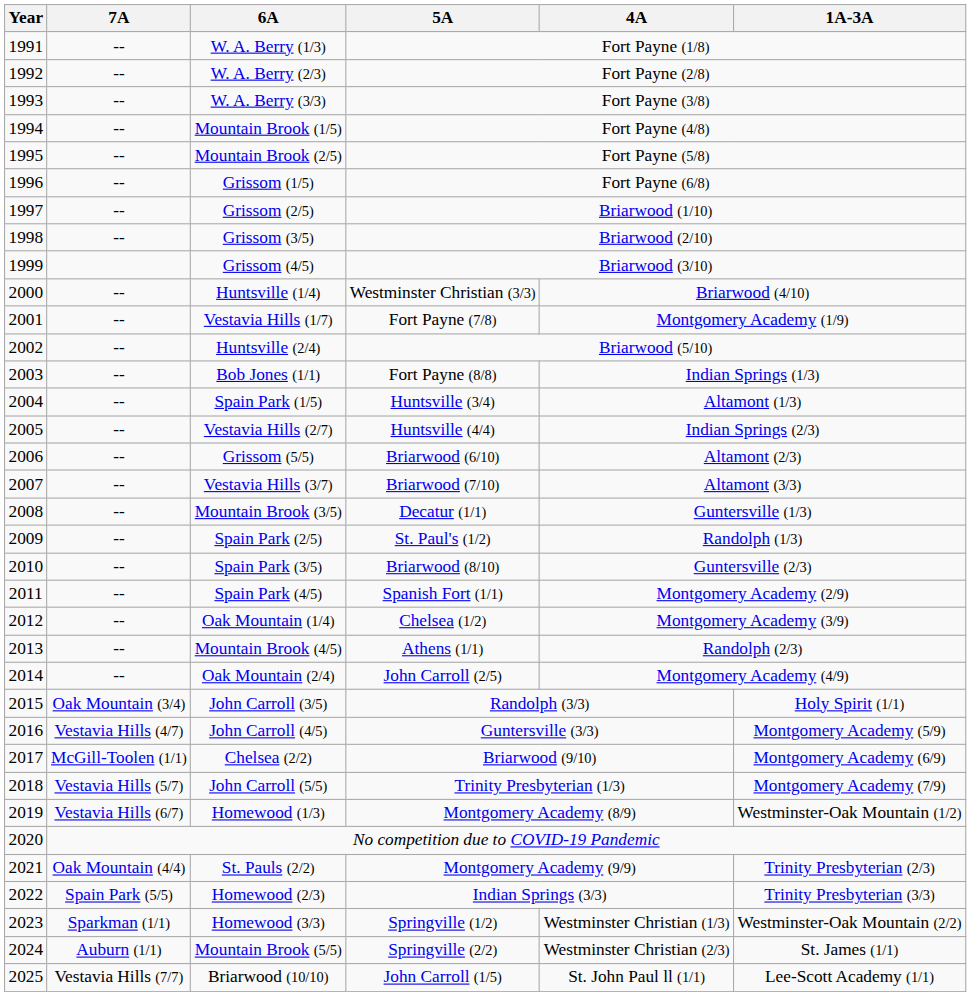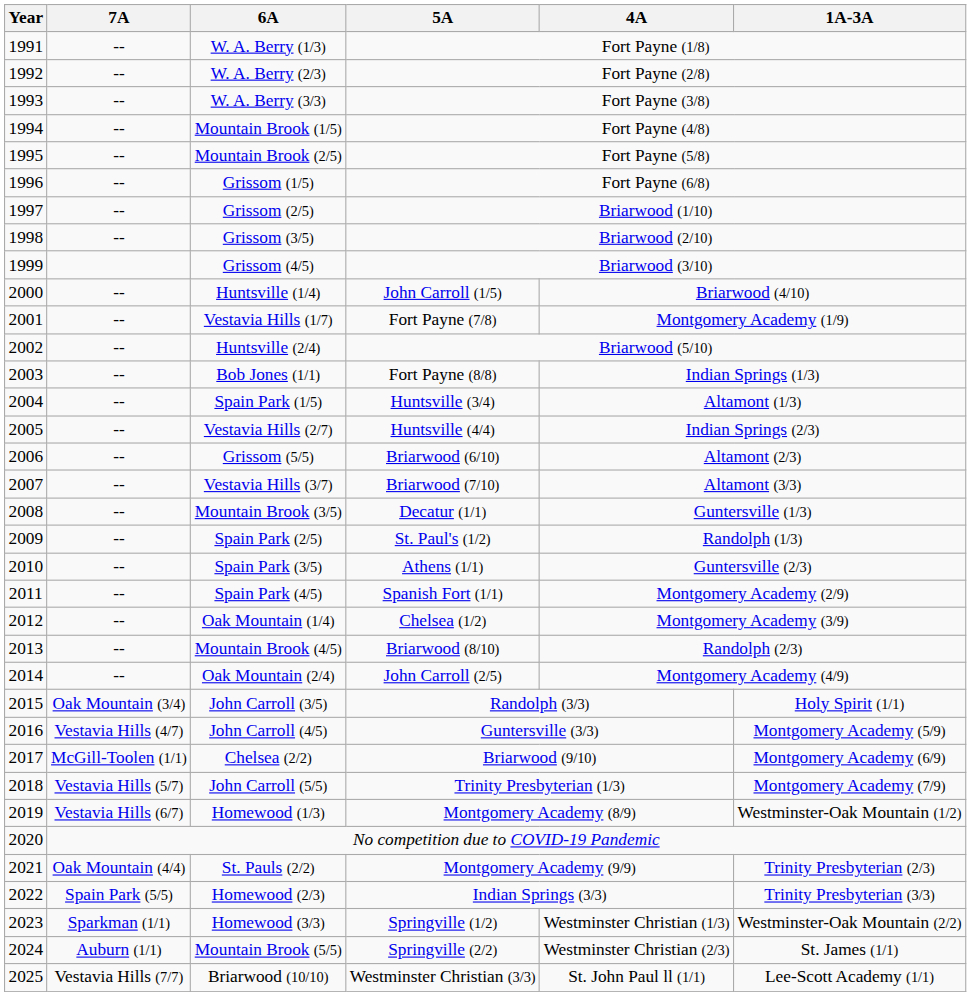Huntsville (1/4) | 5A: Westminster Christian (3/3) -> John Carroll (1/5)
Spain Park (3/5) | 5A: Briarwood (8/10) -> Athens (1/1)
Mountain Brook (4/5) | 5A: Athens (1/1) -> Briarwood (8/10)
Briarwood (10/10) | 5A: John Carroll (1/5) -> Westminster Christian (3/3)
